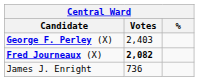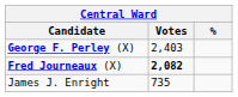James J. Enright | Votes: 736 -> 735
